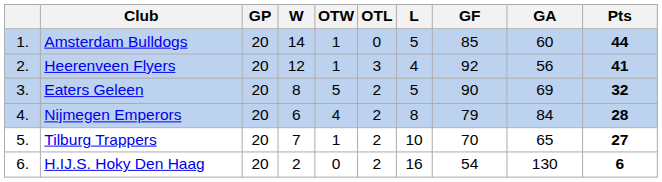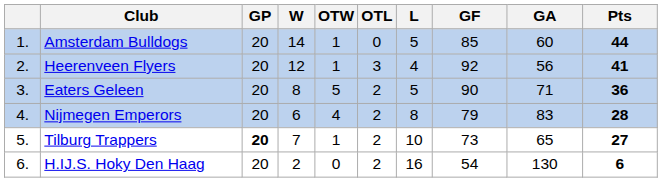Eaters Geleen | GA: 69 -> 71
Eaters Geleen | Pts: 32 -> 36
Nijmegen Emperors | GA: 84 -> 83
Tilburg Trappers | GP: normal -> bold
Tilburg Trappers | GF: 70 -> 73
